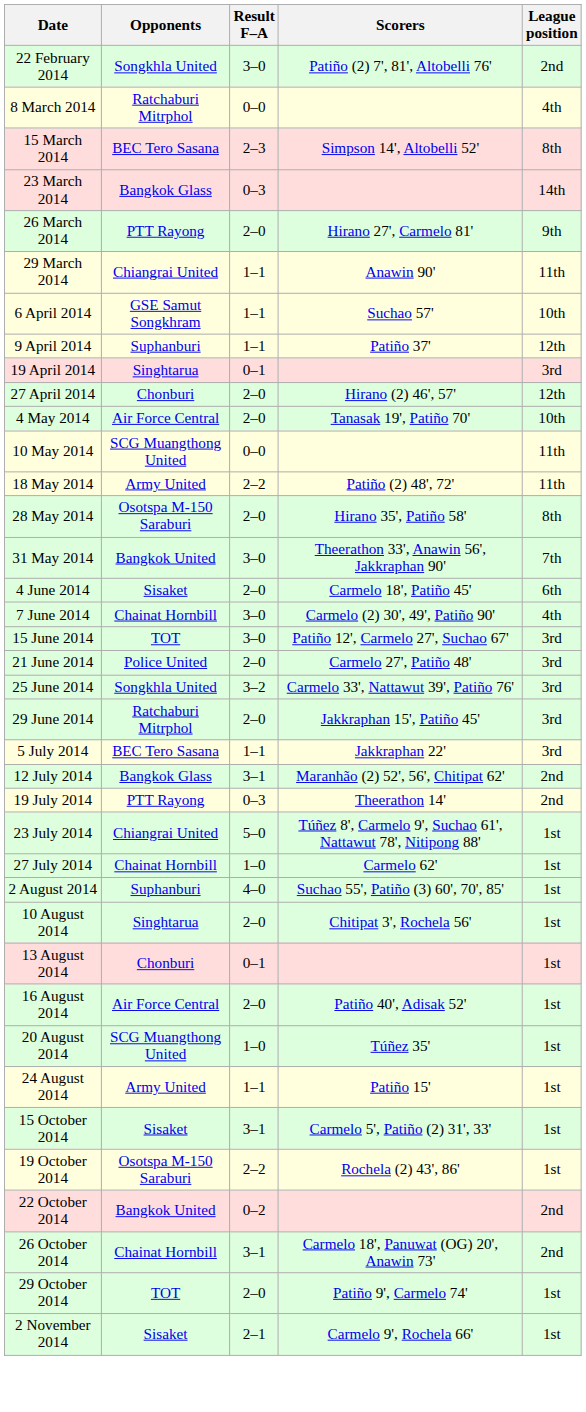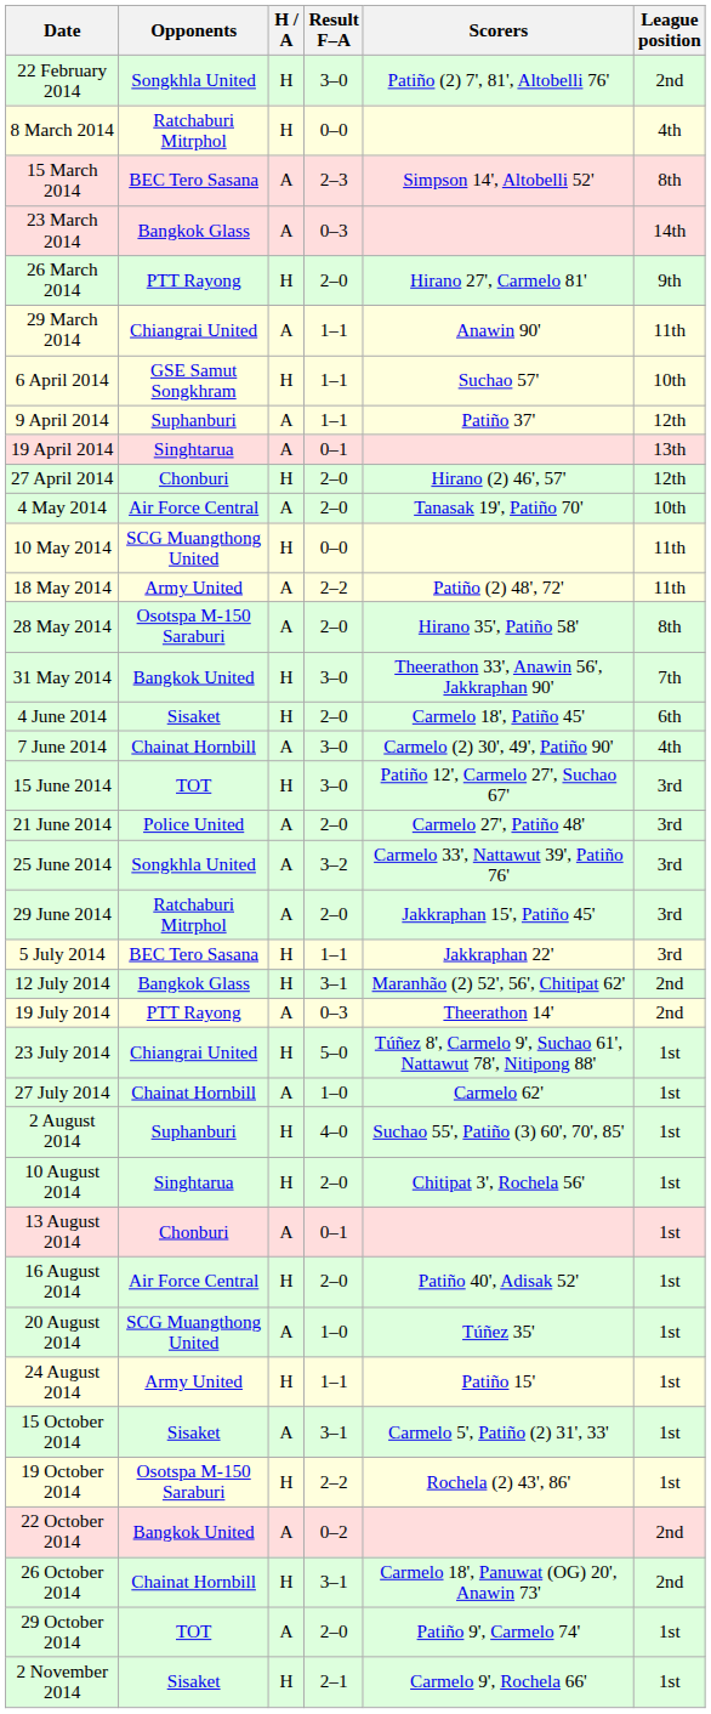+ column: H / A | H | H | A | A | H | A | H | A | A | H | A | H | A | A | H | H | A | H | A | A | A | H | H | A | H | A | H | H | A | H | A | H | A | H | A | H | A | H
19 April 2014 | League position: 3rd -> 13th
